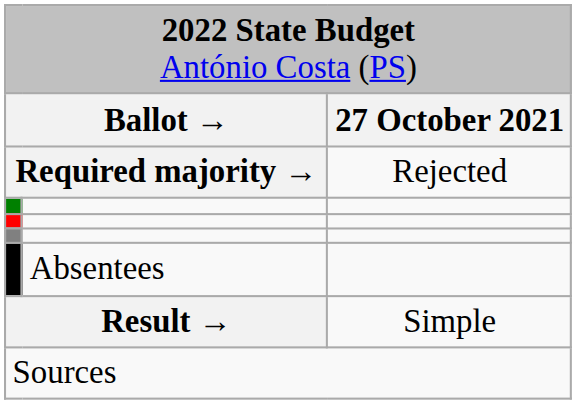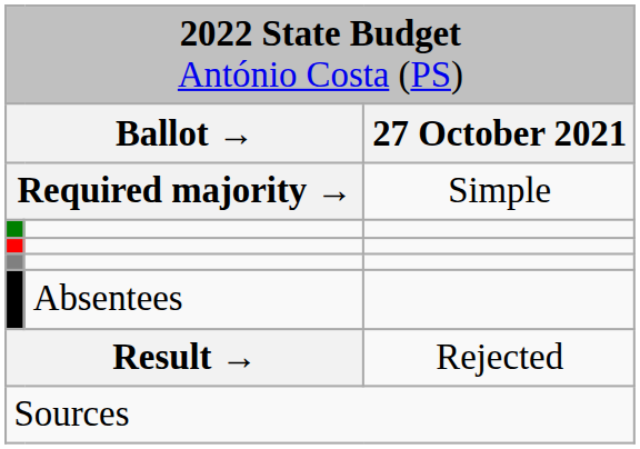Required majority → | column 3: Rejected -> Simple
Result → | column 3: Simple -> Rejected
